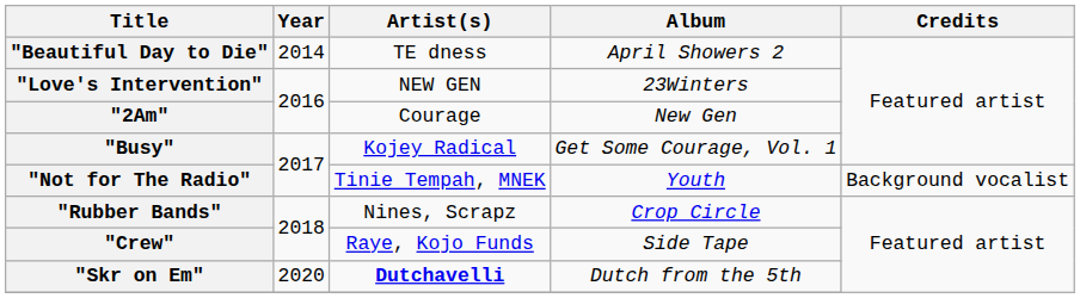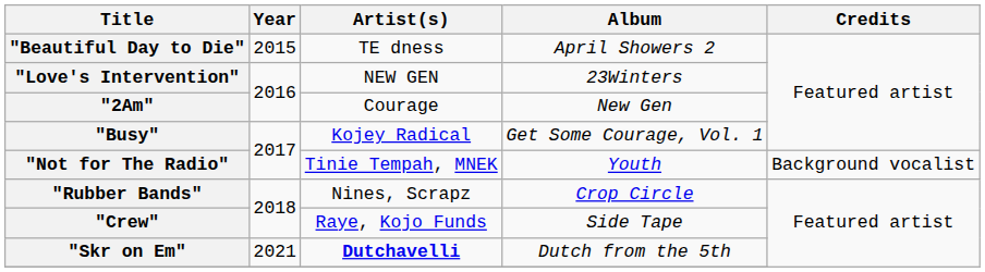"Beautiful Day to Die" | Year: 2014 -> 2015
"Skr on Em" | Year: 2020 -> 2021
